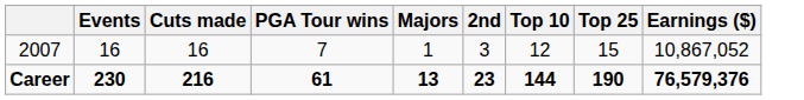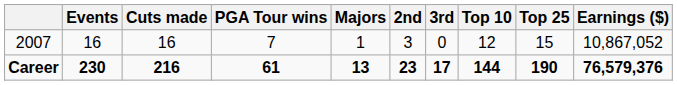+ column: 3rd | 0 | 17
